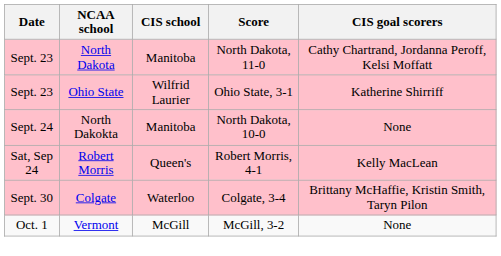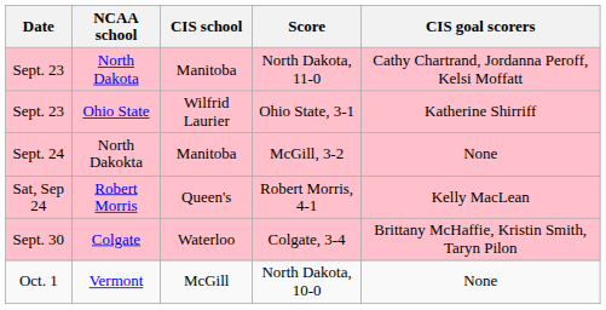North Dakokta | Score: North Dakota, 10-0 -> McGill, 3-2
Vermont | Score: McGill, 3-2 -> North Dakota, 10-0
